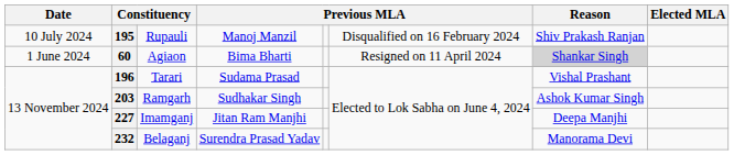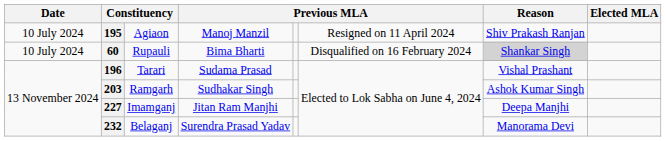195 | column 3: Rupauli -> Agiaon
195 | column 6: Disqualified on 16 February 2024 -> Resigned on 11 April 2024
60 | Date: 1 June 2024 -> 10 July 2024
60 | column 3: Agiaon -> Rupauli
60 | column 6: Resigned on 11 April 2024 -> Disqualified on 16 February 2024
